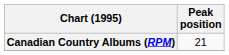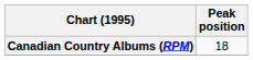Canadian Country Albums (RPM) | Peak position: 21 -> 18
